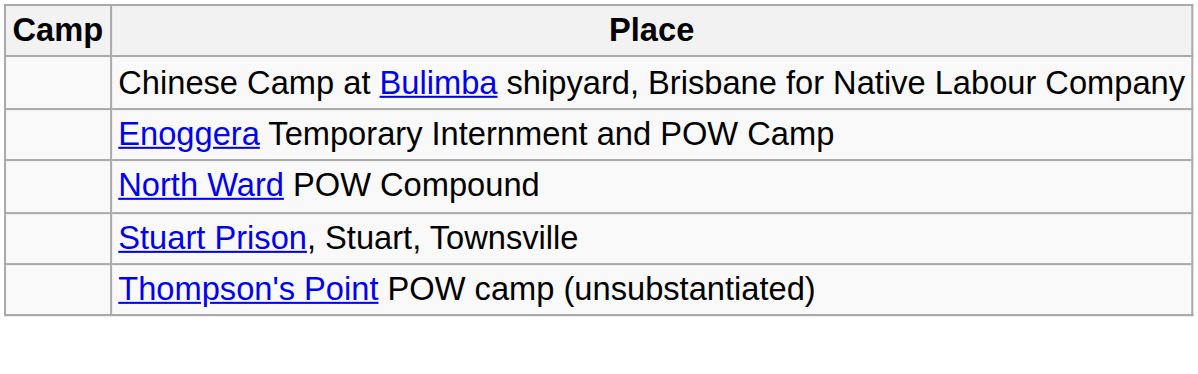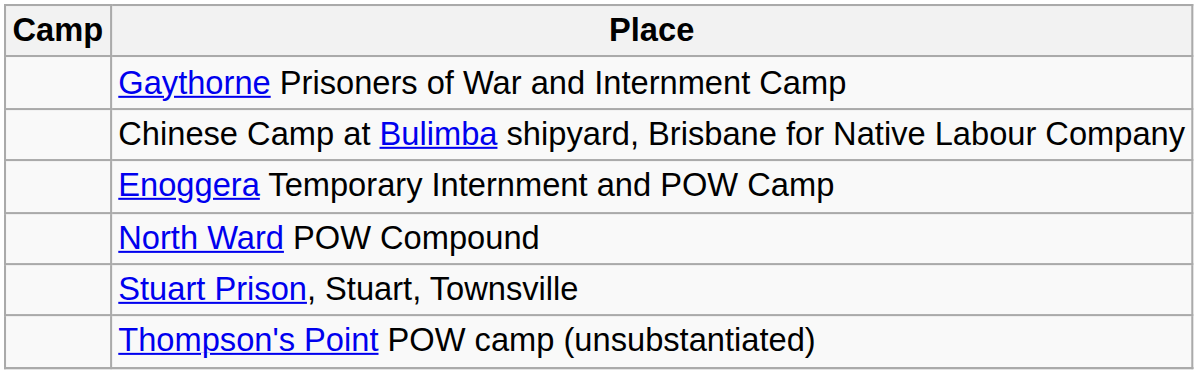+ row: Gaythorne Prisoners of War and Internment Camp
